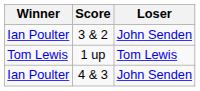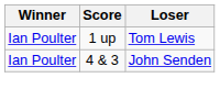- row: Ian Poulter | 3 & 2 | John Senden
1 up | Winner: Tom Lewis -> Ian Poulter
